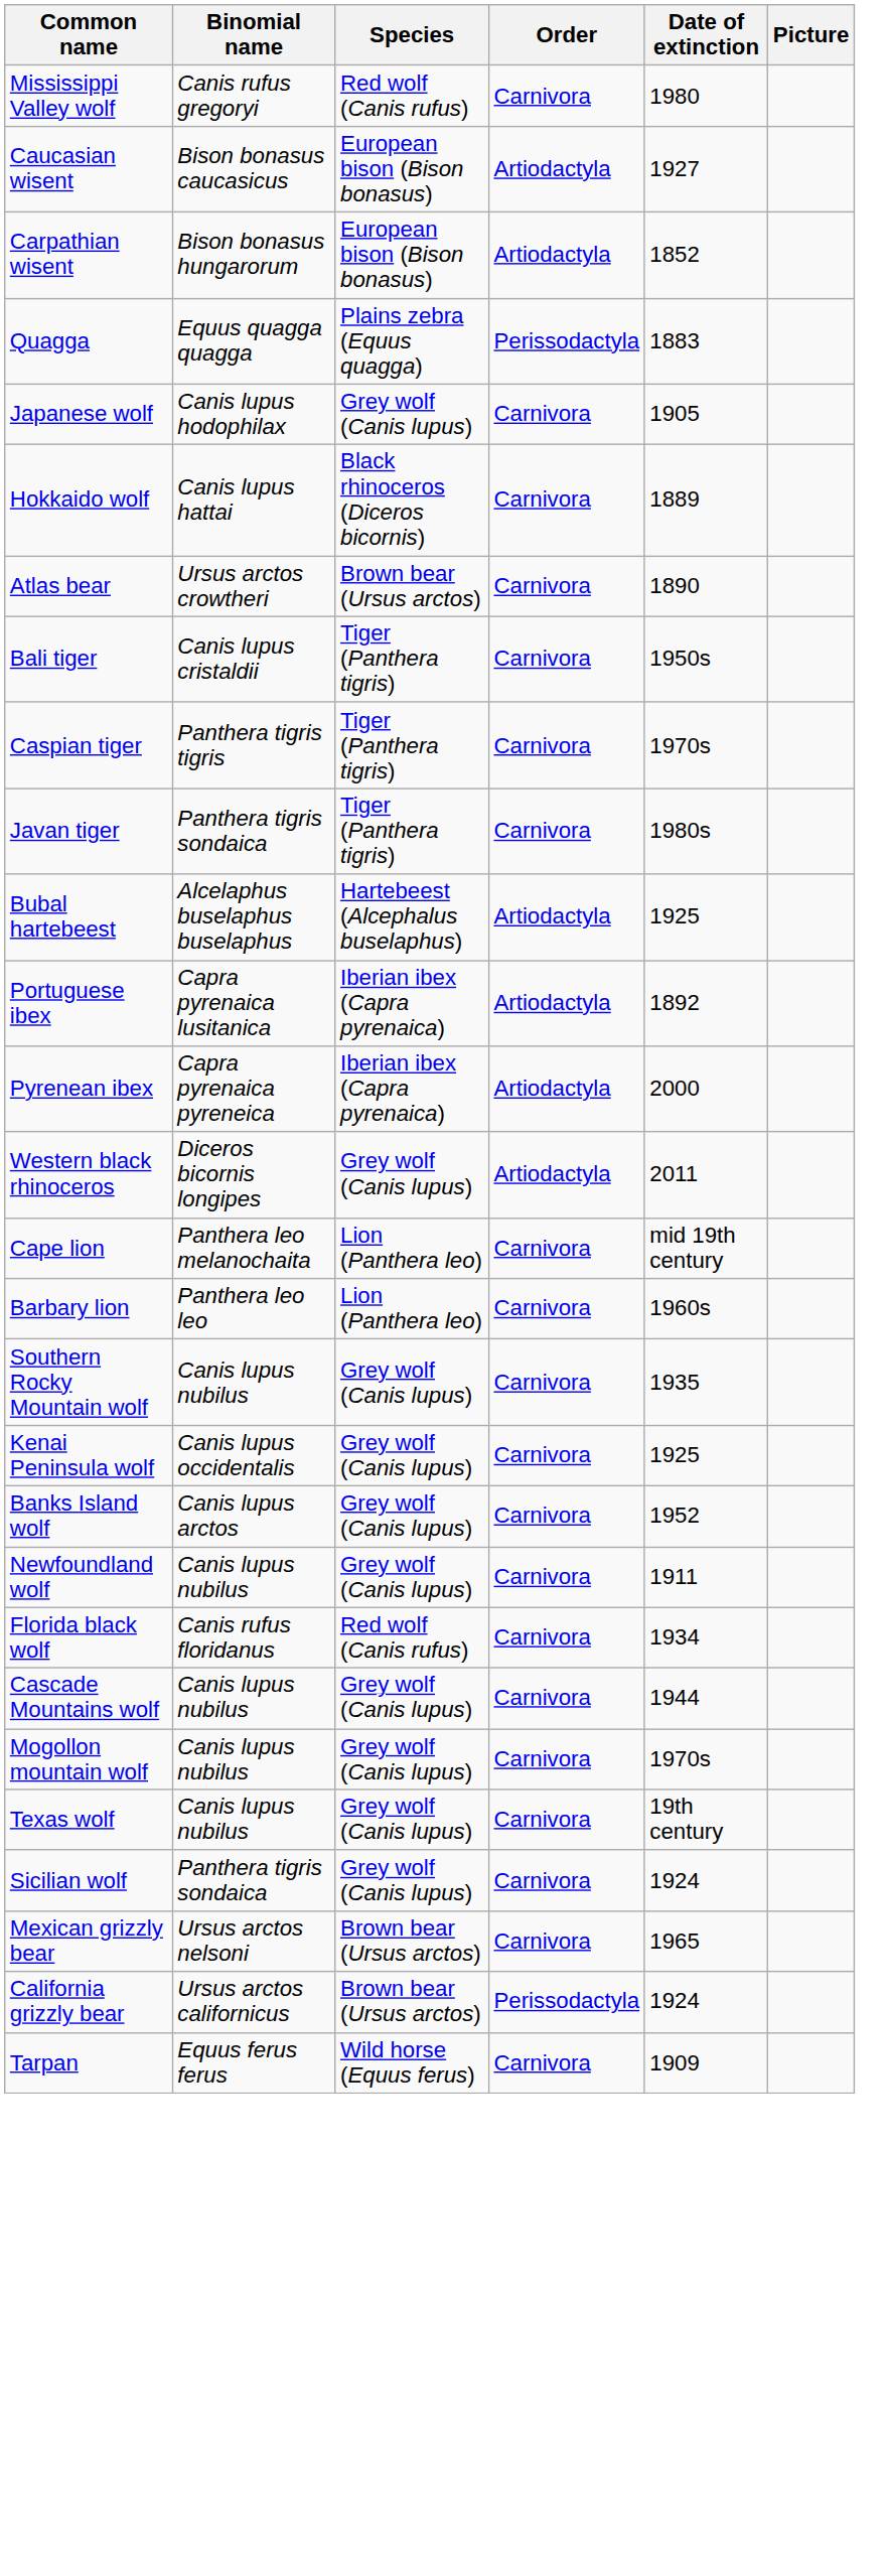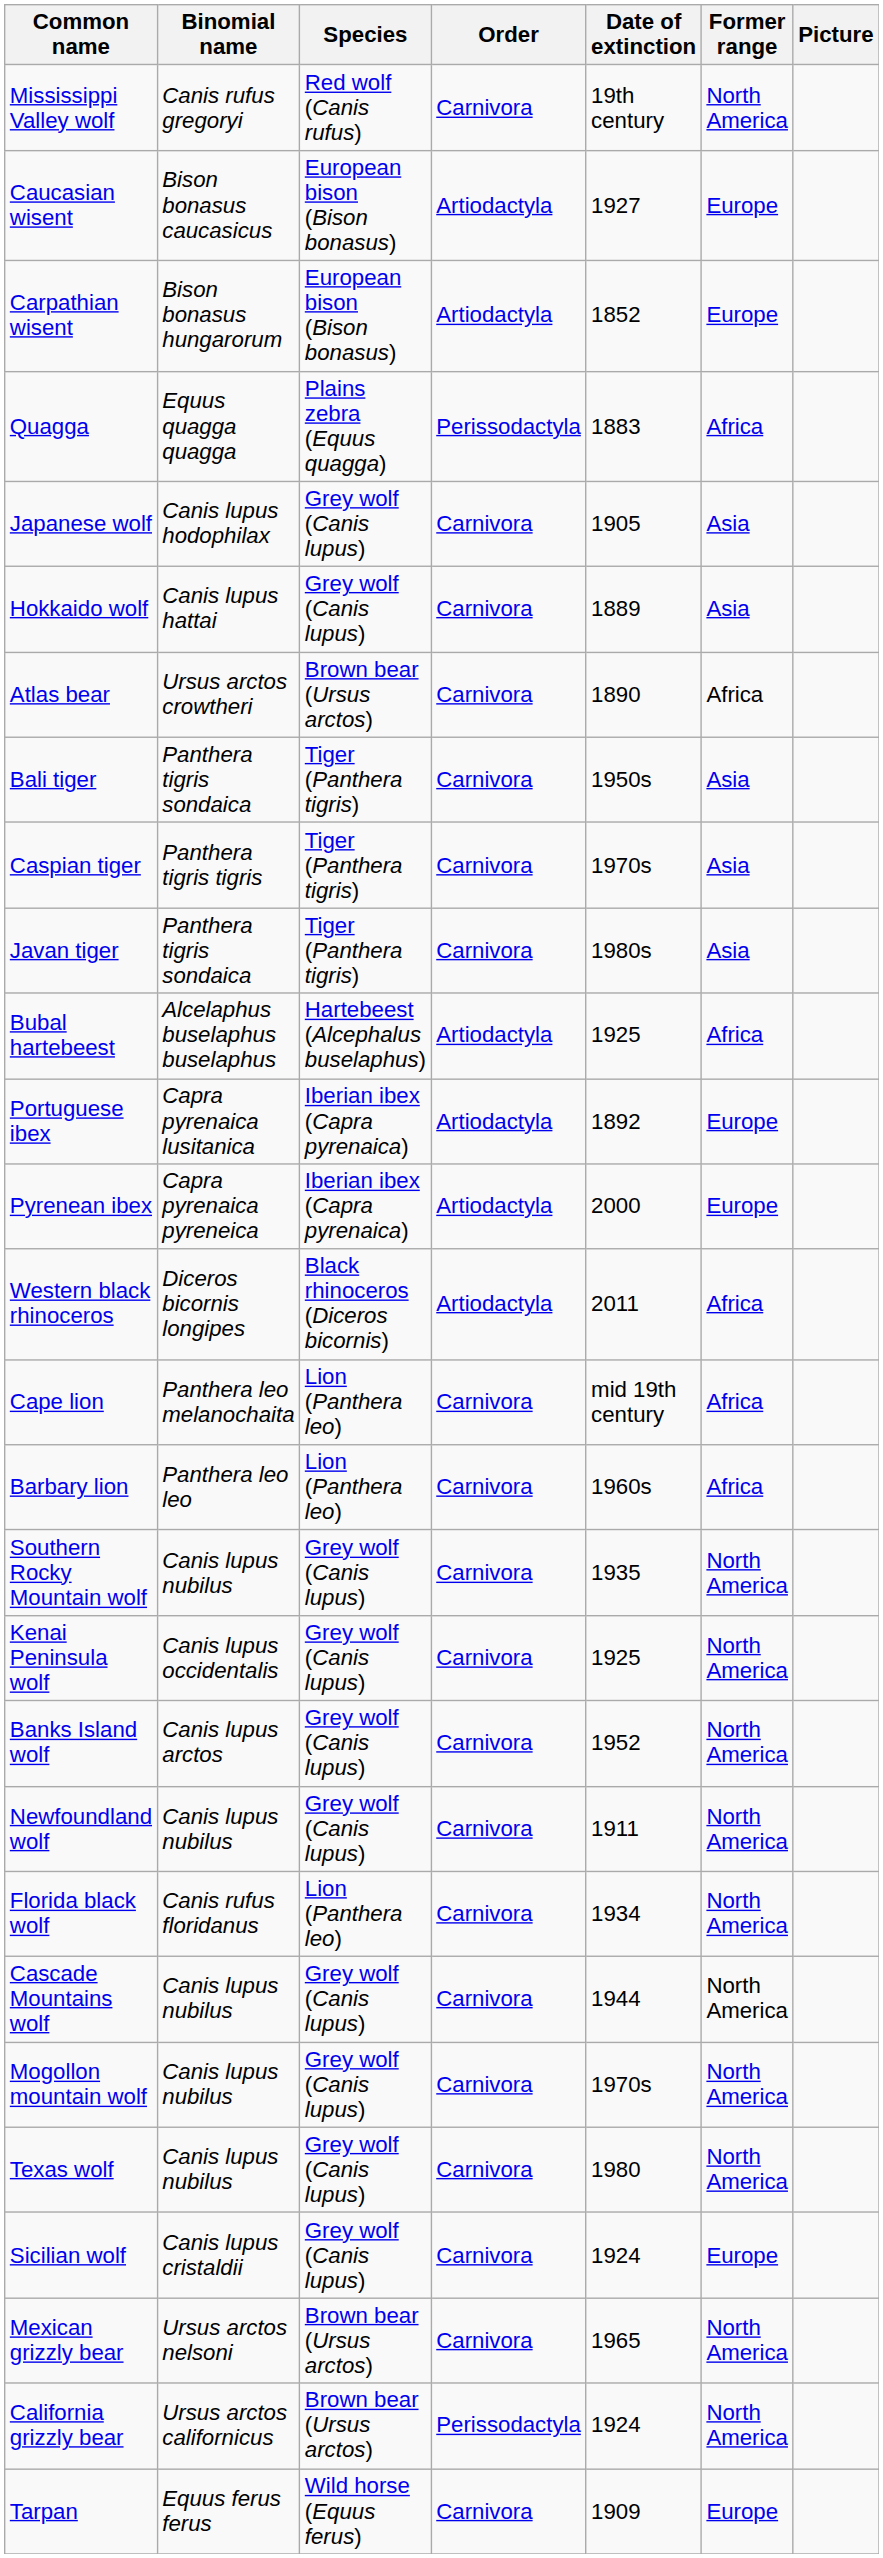+ column: Former range | North America | Europe | Europe | Africa | Asia | Asia | Africa | Asia | Asia | Asia | Africa | Europe | Europe | Africa | Africa | Africa | North America | North America | North America | North America | North America | North America | North America | North America | Europe | North America | North America | Europe
Mississippi Valley wolf | Date of extinction: 1980 -> 19th century
Hokkaido wolf | Species: Black rhinoceros (Diceros bicornis) -> Grey wolf (Canis lupus)
Bali tiger | Binomial name: Canis lupus cristaldii -> Panthera tigris sondaica
Western black rhinoceros | Species: Grey wolf (Canis lupus) -> Black rhinoceros (Diceros bicornis)
Florida black wolf | Species: Red wolf (Canis rufus) -> Lion (Panthera leo)
Texas wolf | Date of extinction: 19th century -> 1980
Sicilian wolf | Binomial name: Panthera tigris sondaica -> Canis lupus cristaldii
